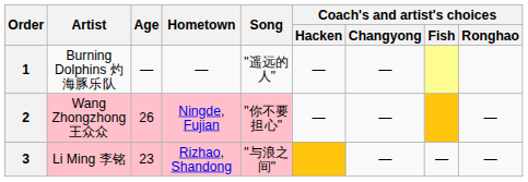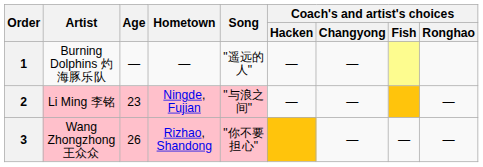2 | Artist: Wang Zhongzhong 王众众 -> Li Ming 李铭
2 | Age: 26 -> 23
2 | Song: "你不要担心" -> "与浪之间"
3 | Artist: Li Ming 李铭 -> Wang Zhongzhong 王众众
3 | Age: 23 -> 26
3 | Song: "与浪之间" -> "你不要担心"
